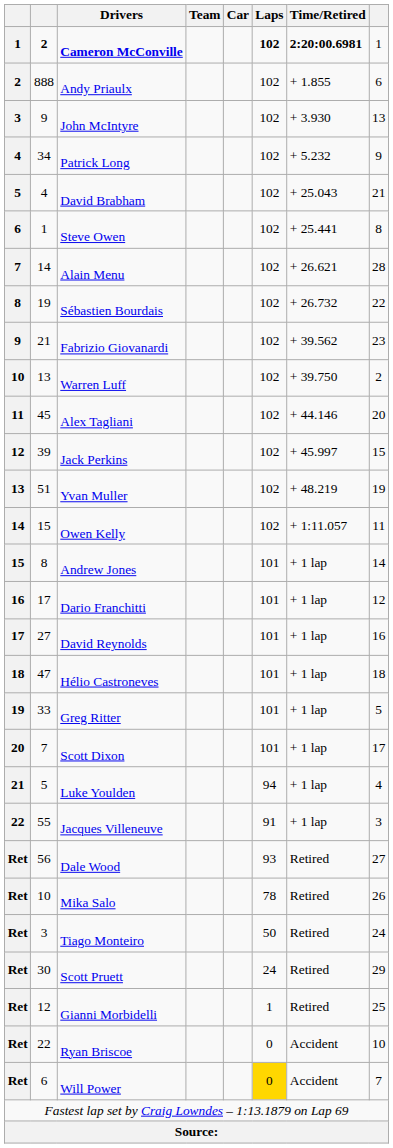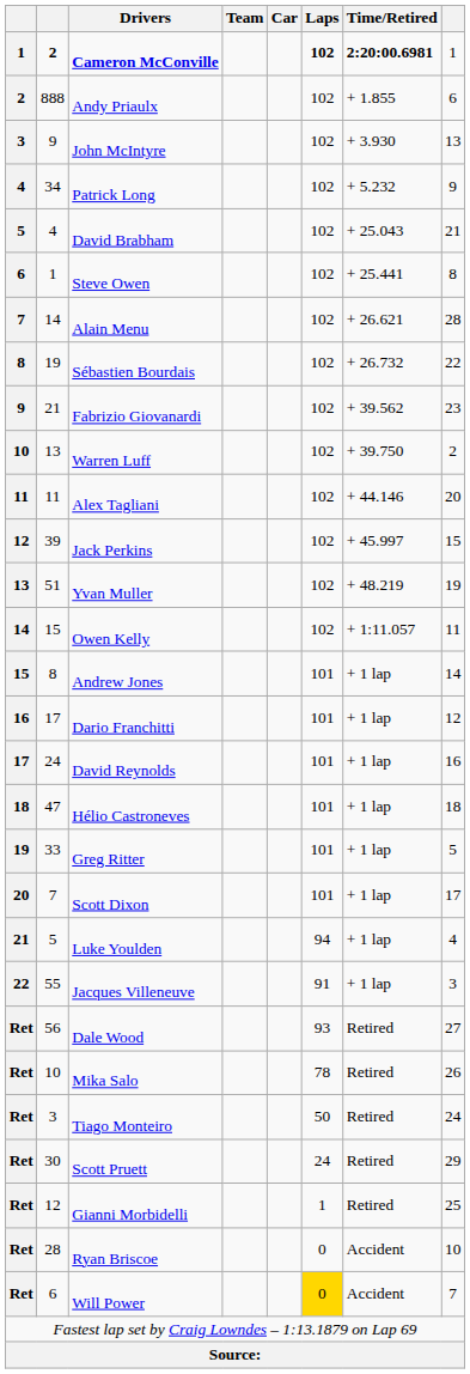Alex Tagliani | column 2: 45 -> 11
David Reynolds | column 2: 27 -> 24
Ryan Briscoe | column 2: 22 -> 28
